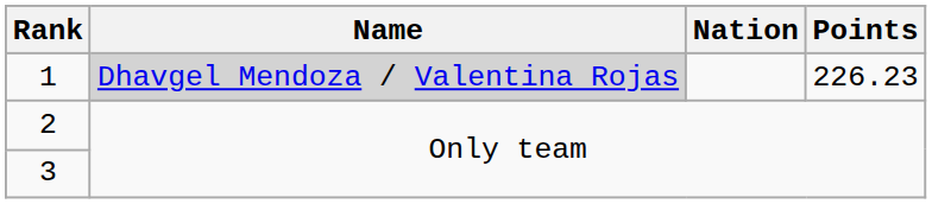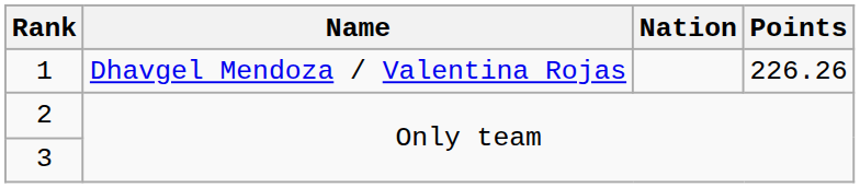1 | Name: lightgrey background -> no background
1 | Points: 226.23 -> 226.26
